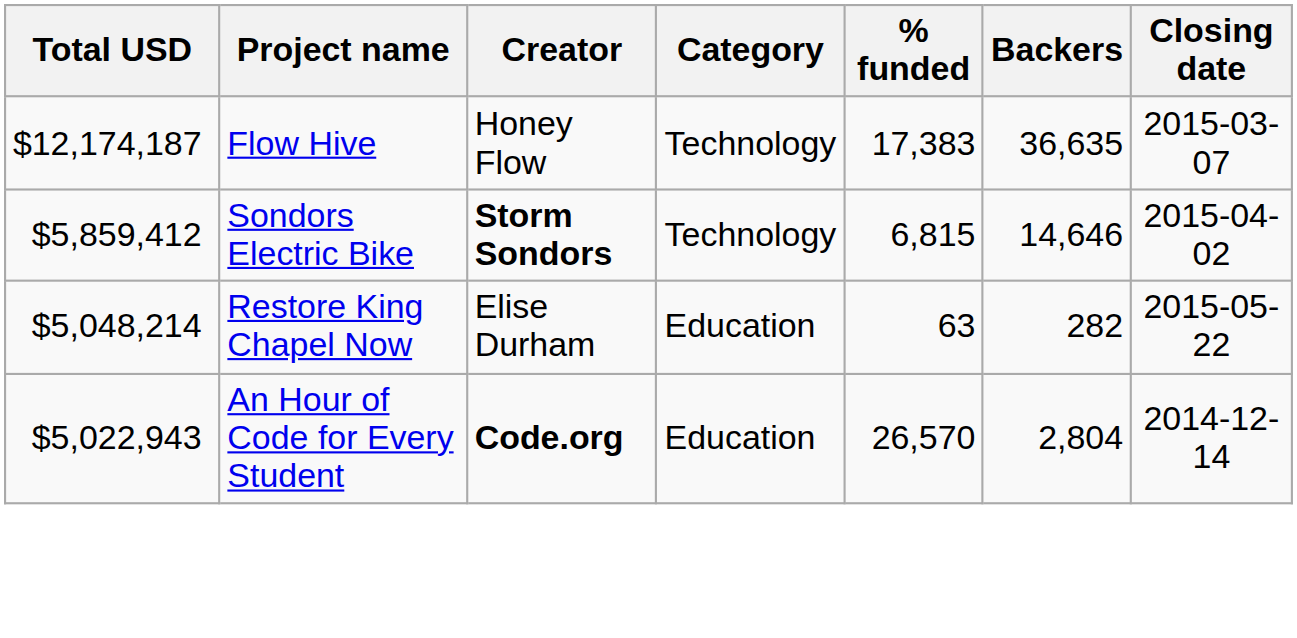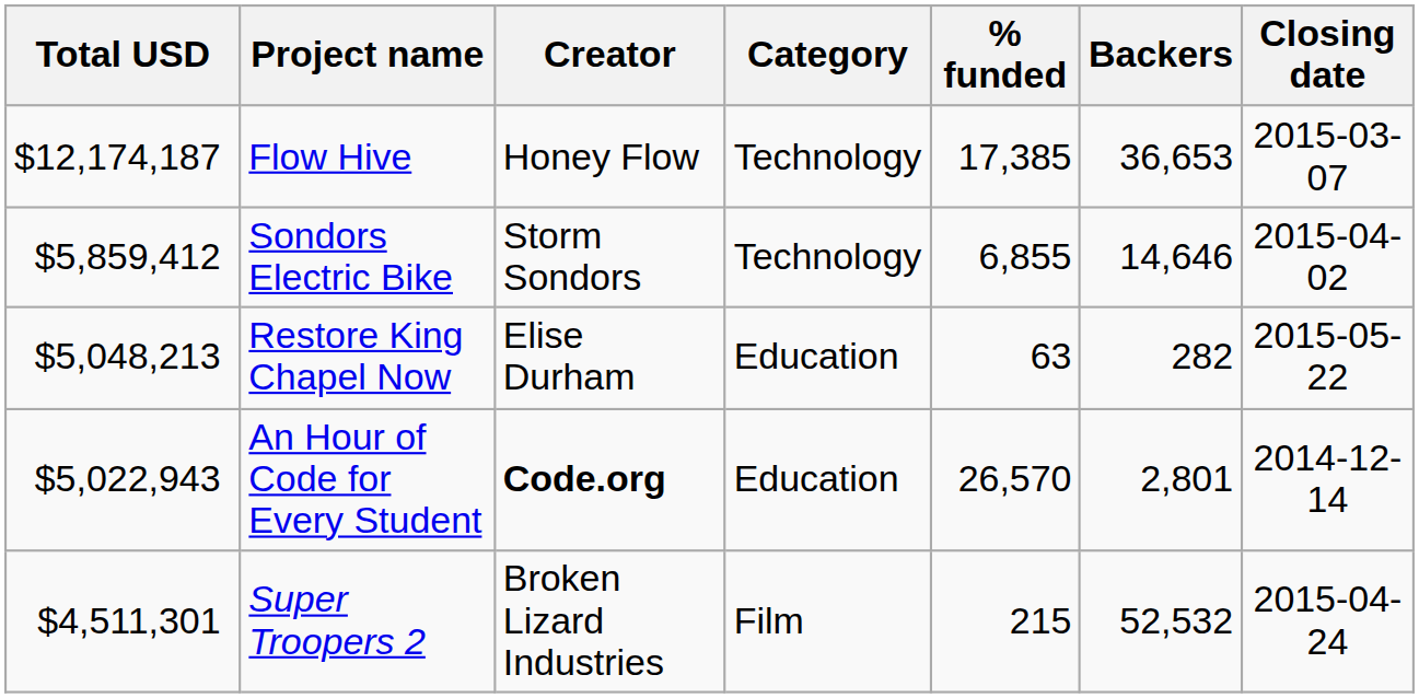Flow Hive | % funded: 17,383 -> 17,385
Flow Hive | Backers: 36,635 -> 36,653
Sondors Electric Bike | Creator: bold -> normal
Sondors Electric Bike | % funded: 6,815 -> 6,855
Restore King Chapel Now | Total USD: $5,048,214 -> $5,048,213
An Hour of Code for Every Student | Backers: 2,804 -> 2,801
+ row: $4,511,301 | Super Troopers 2 | Broken Lizard Industries | Film | 215 | 52,532 | 2015-04-24
